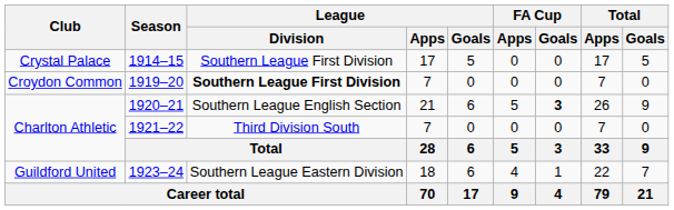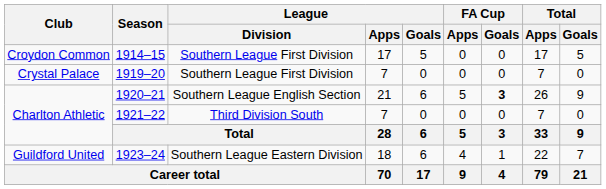1914–15 | Club: Crystal Palace -> Croydon Common
1919–20 | Club: Croydon Common -> Crystal Palace
1919–20 | League / Division: bold -> normal
